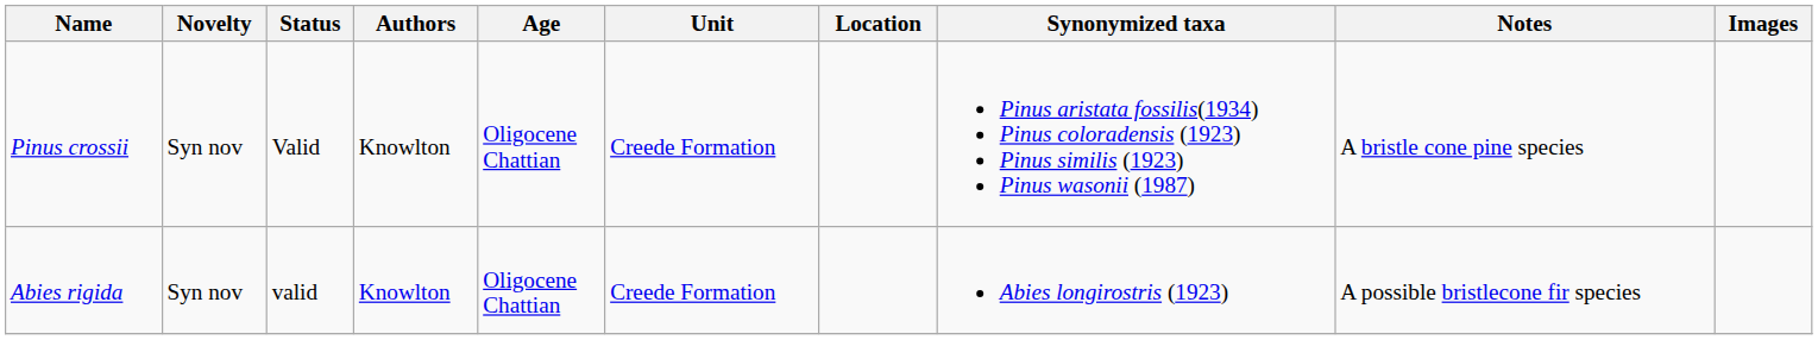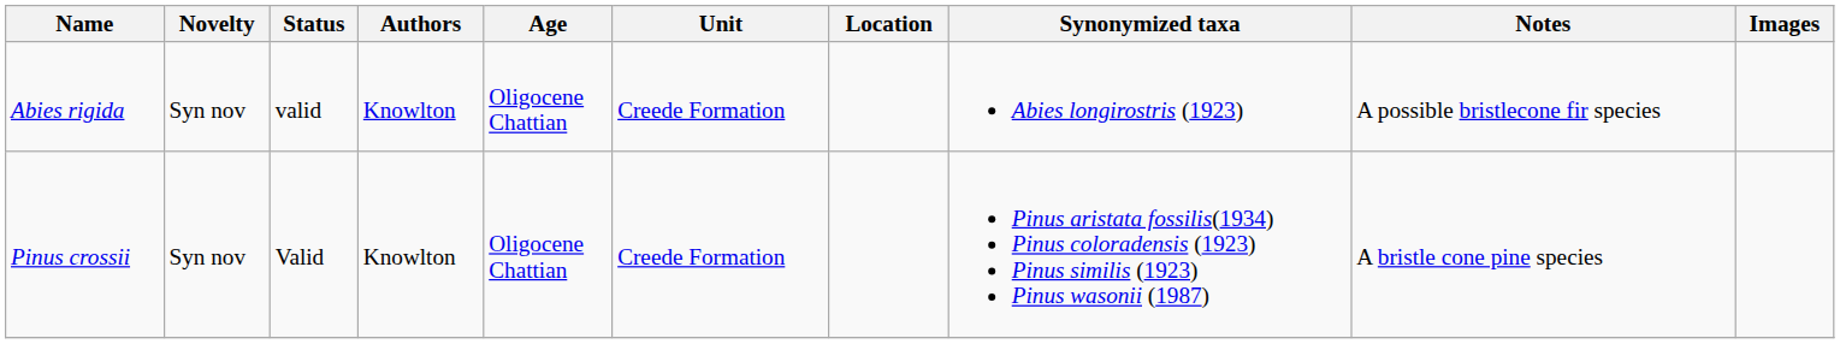rows swapped: Abies rigida <-> Pinus crossii
